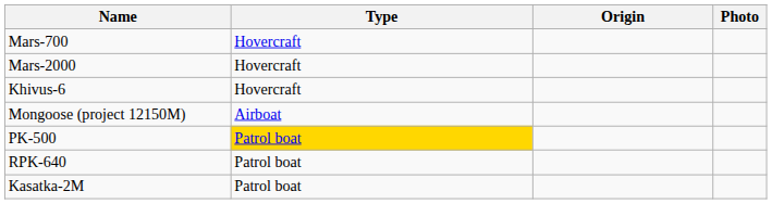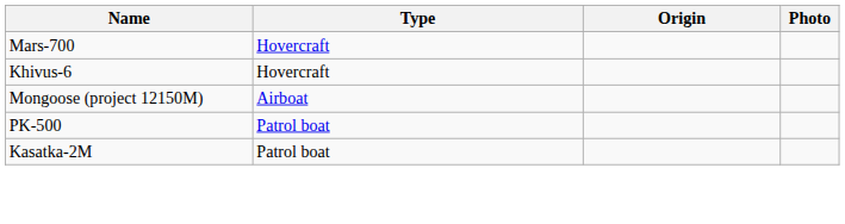- row: Mars-2000 | Hovercraft
PK-500 | Type: gold background -> no background
- row: RPK-640 | Patrol boat
